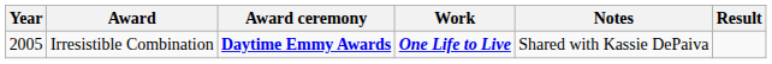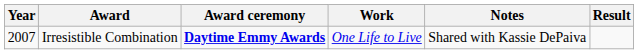Irresistible Combination | Year: 2005 -> 2007
Irresistible Combination | Work: bold -> normal
